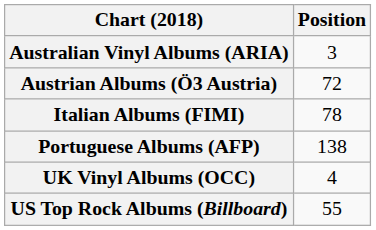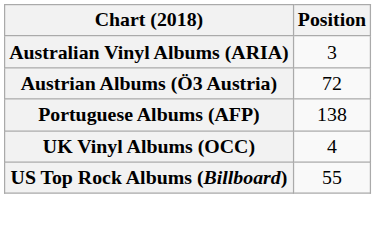- row: Italian Albums (FIMI) | 78
